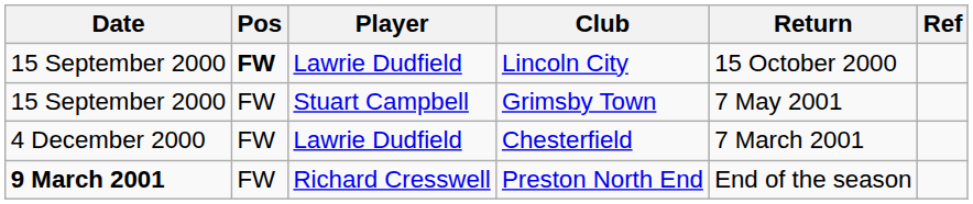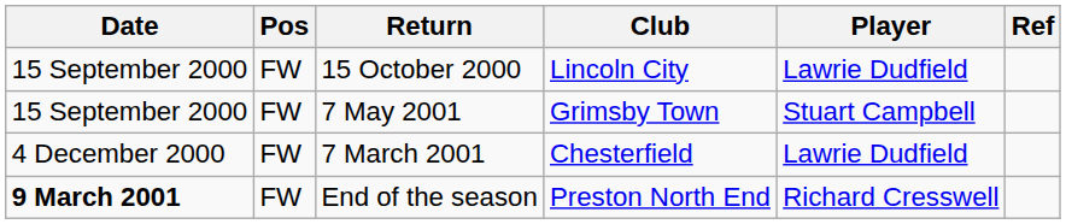columns swapped: Player <-> Return
Lincoln City | Pos: bold -> normal
